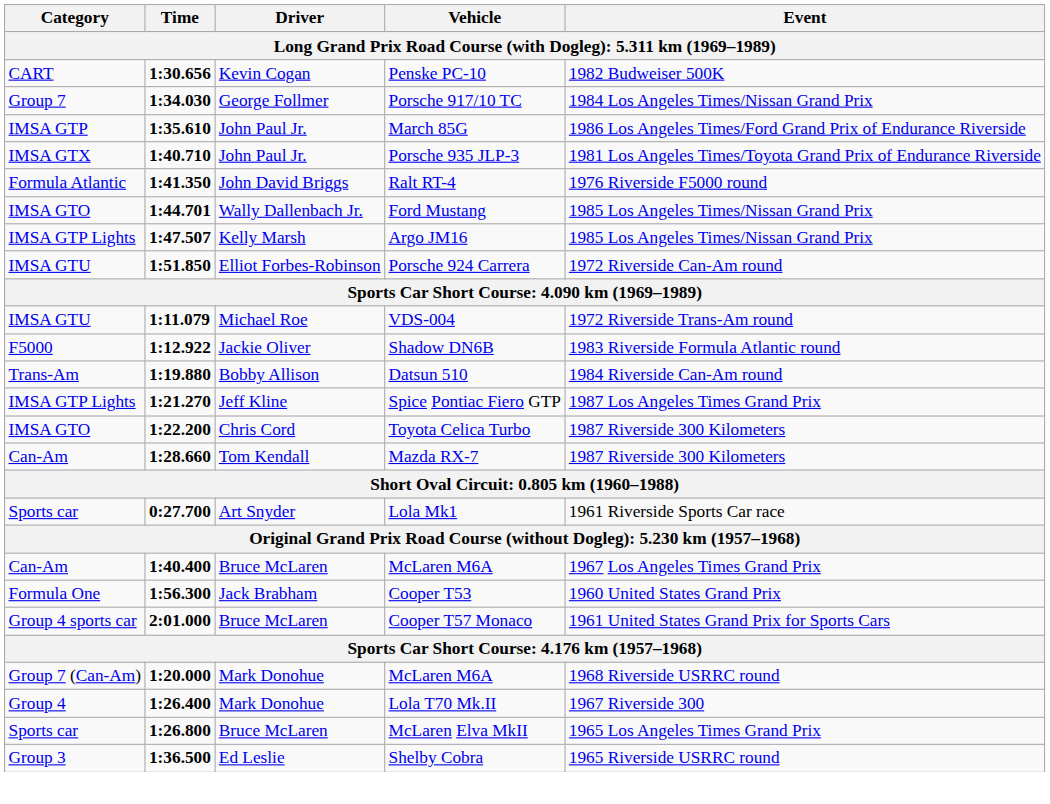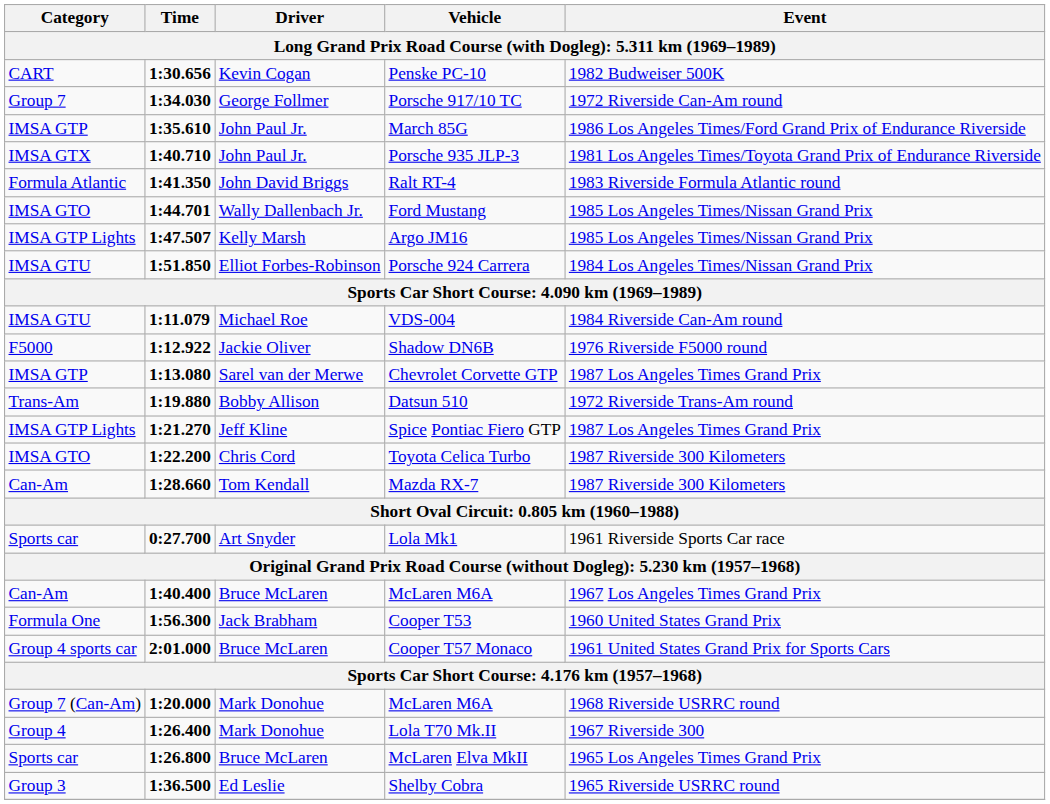Porsche 917/10 TC | Event: 1984 Los Angeles Times/Nissan Grand Prix -> 1972 Riverside Can-Am round
Ralt RT-4 | Event: 1976 Riverside F5000 round -> 1983 Riverside Formula Atlantic round
Porsche 924 Carrera | Event: 1972 Riverside Can-Am round -> 1984 Los Angeles Times/Nissan Grand Prix
VDS-004 | Event: 1972 Riverside Trans-Am round -> 1984 Riverside Can-Am round
Shadow DN6B | Event: 1983 Riverside Formula Atlantic round -> 1976 Riverside F5000 round
+ row: IMSA GTP | 1:13.080 | Sarel van der Merwe | Chevrolet Corvette GTP | 1987 Los Angeles Times Grand Prix
Datsun 510 | Event: 1984 Riverside Can-Am round -> 1972 Riverside Trans-Am round
